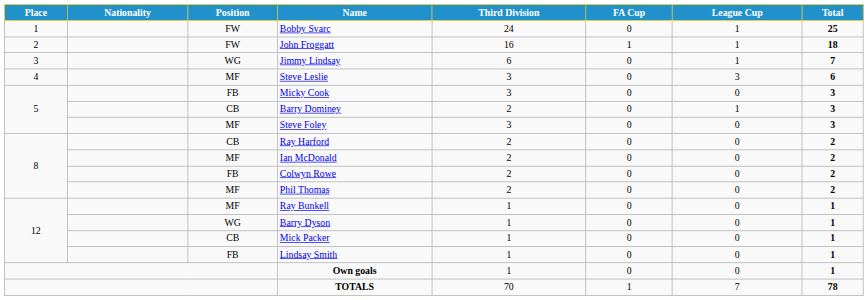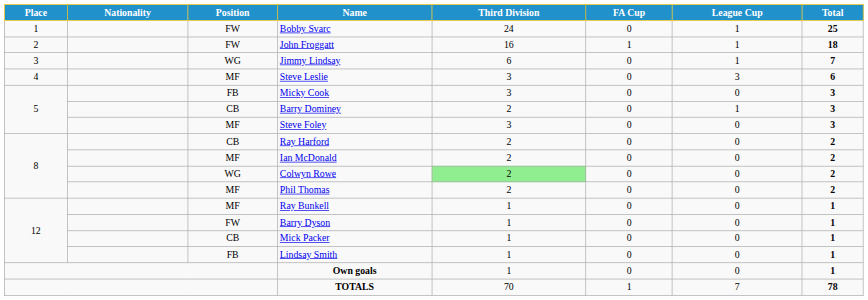Colwyn Rowe | Position: FB -> WG
Colwyn Rowe | Third Division: no background -> lightgreen background
Barry Dyson | Position: WG -> FW
